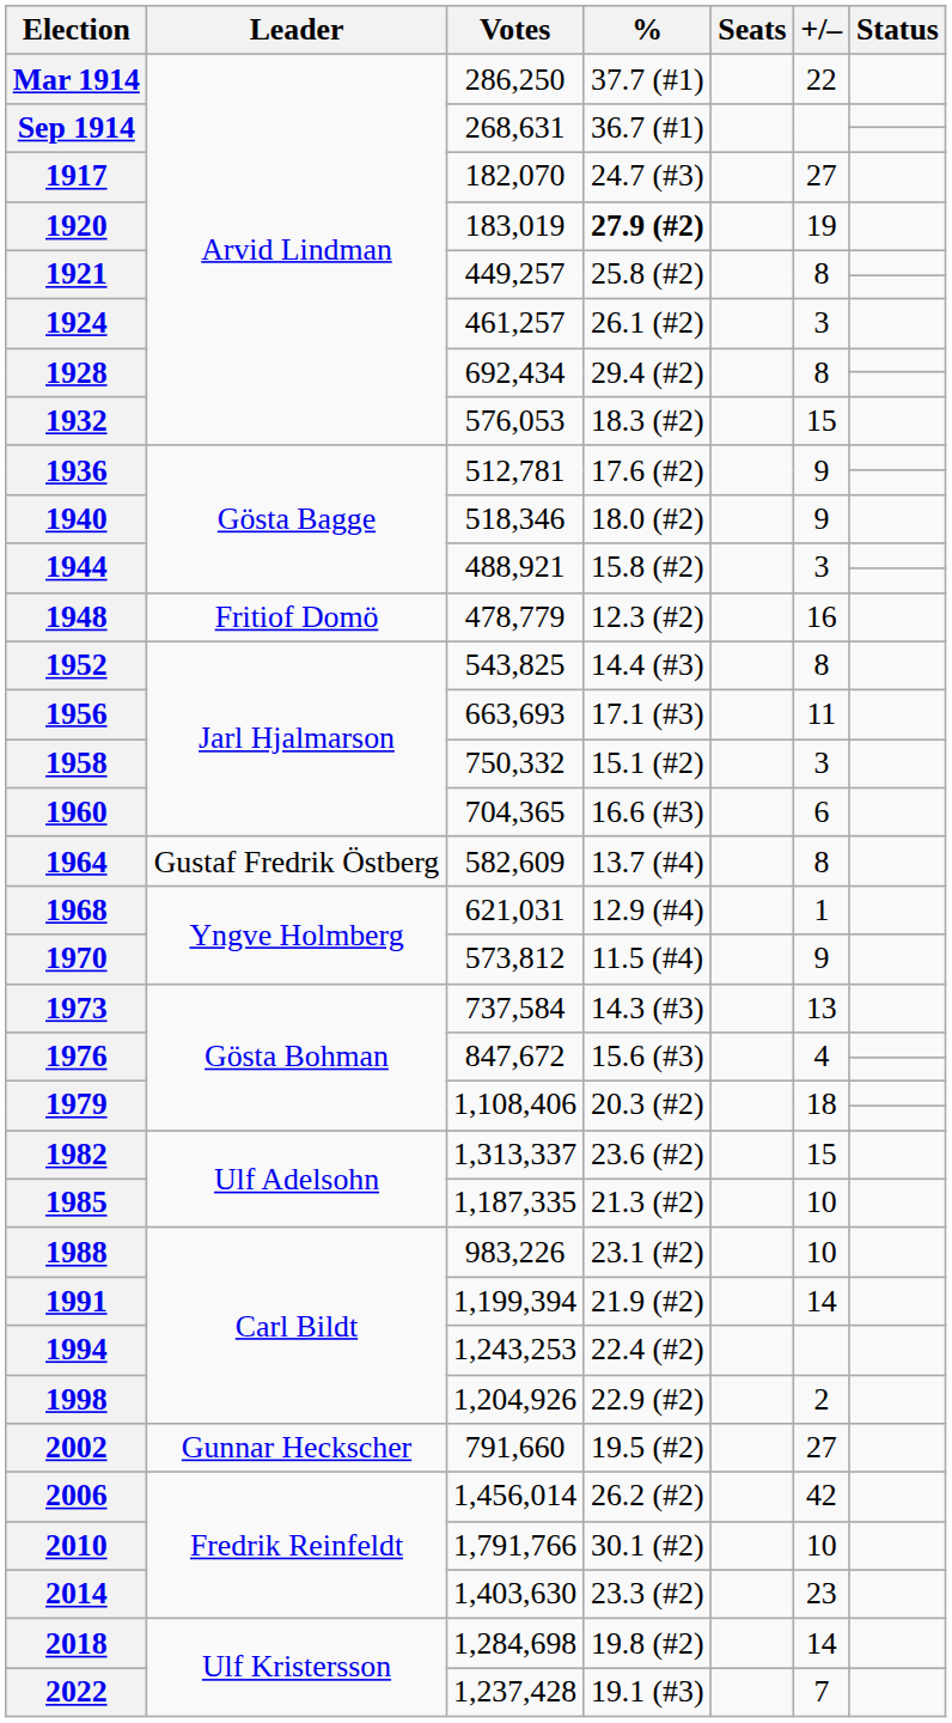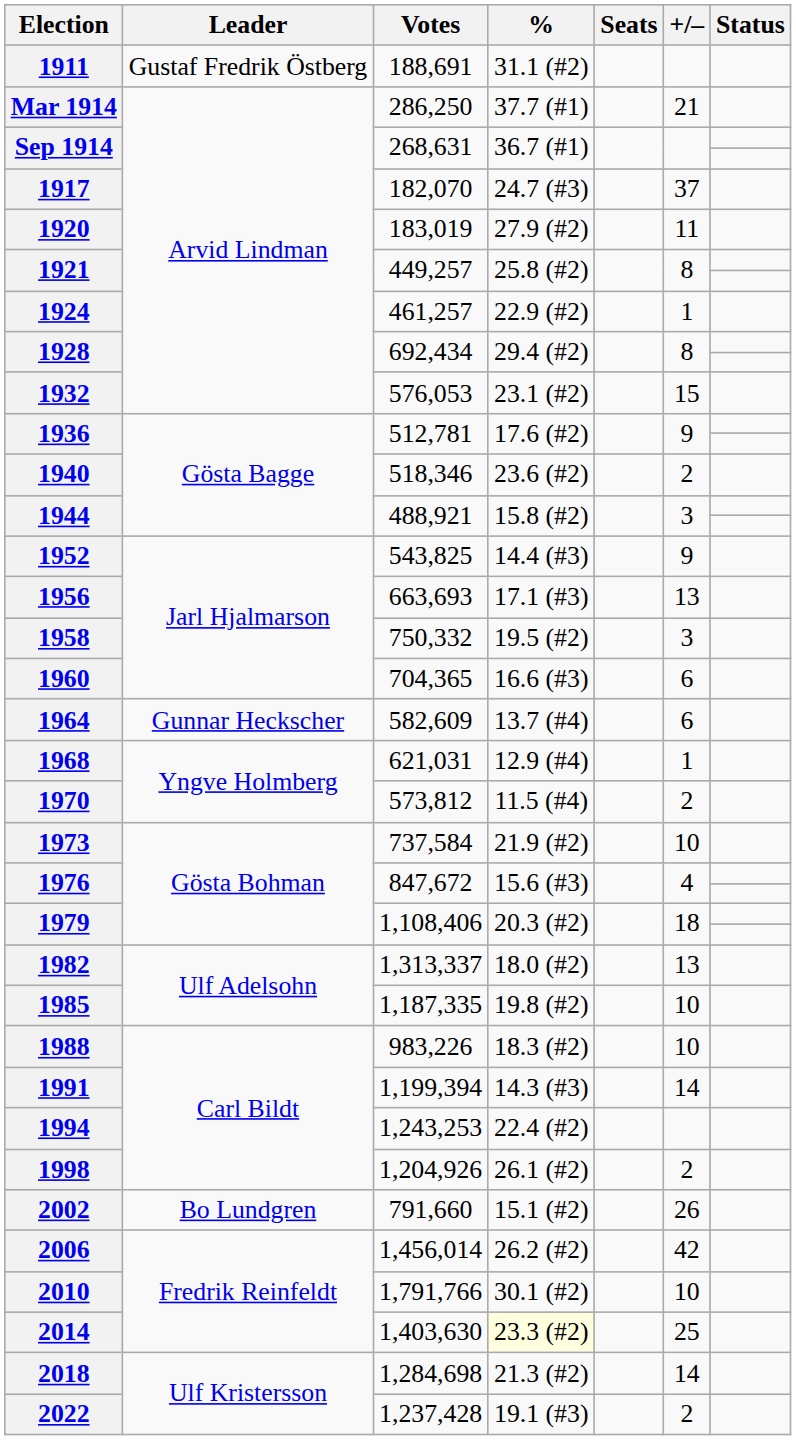+ row: 1911 | Gustaf Fredrik Östberg | 188,691 | 31.1 (#2)
Mar 1914 | +/–: 22 -> 21
1917 | +/–: 27 -> 37
1920 | %: bold -> normal
1920 | +/–: 19 -> 11
1924 | %: 26.1 (#2) -> 22.9 (#2)
1924 | +/–: 3 -> 1
1932 | %: 18.3 (#2) -> 23.1 (#2)
1940 | %: 18.0 (#2) -> 23.6 (#2)
1940 | +/–: 9 -> 2
- row: 1948 | Fritiof Domö | 478,779 | 12.3 (#2) | 16
1952 | +/–: 8 -> 9
1956 | +/–: 11 -> 13
1958 | %: 15.1 (#2) -> 19.5 (#2)
1964 | Leader: Gustaf Fredrik Östberg -> Gunnar Heckscher
1964 | +/–: 8 -> 6
1970 | +/–: 9 -> 2
1973 | %: 14.3 (#3) -> 21.9 (#2)
1973 | +/–: 13 -> 10
1982 | %: 23.6 (#2) -> 18.0 (#2)
1982 | +/–: 15 -> 13
1985 | %: 21.3 (#2) -> 19.8 (#2)
1988 | %: 23.1 (#2) -> 18.3 (#2)
1991 | %: 21.9 (#2) -> 14.3 (#3)
1998 | %: 22.9 (#2) -> 26.1 (#2)
2002 | Leader: Gunnar Heckscher -> Bo Lundgren
2002 | %: 19.5 (#2) -> 15.1 (#2)
2002 | +/–: 27 -> 26
2014 | %: no background -> lightyellow background
2014 | +/–: 23 -> 25
2018 | %: 19.8 (#2) -> 21.3 (#2)
2022 | +/–: 7 -> 2
